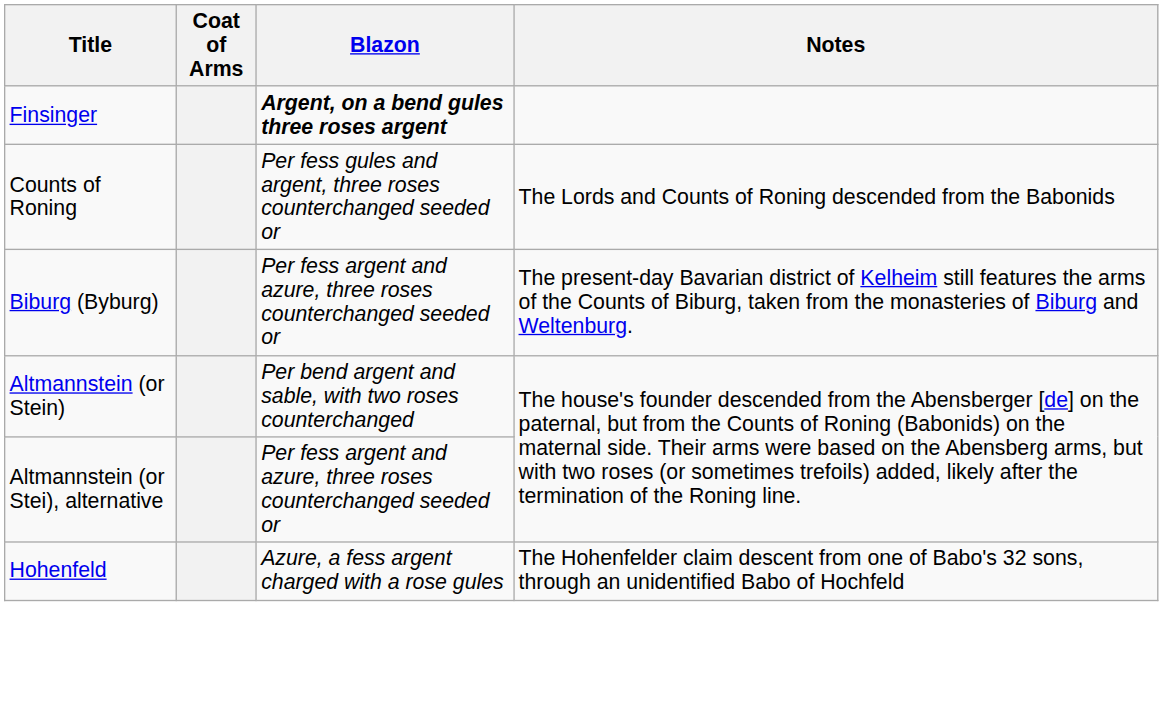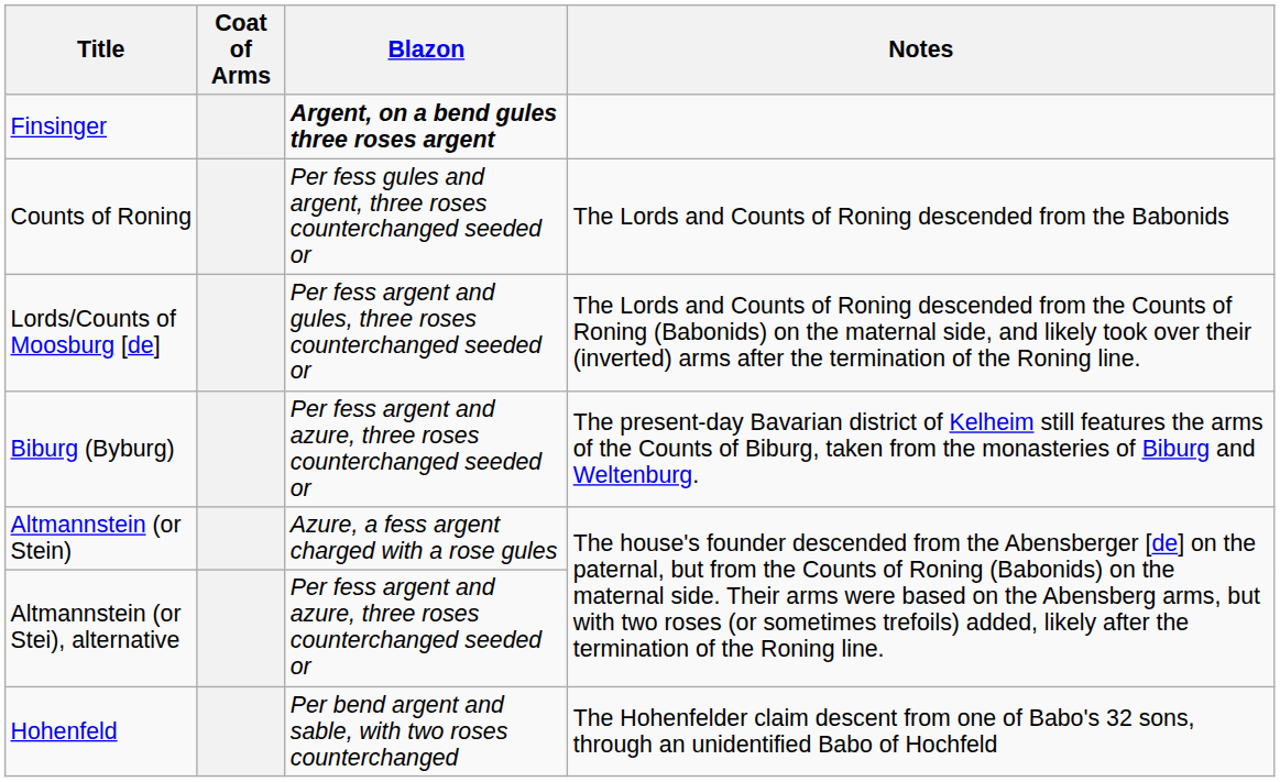+ row: Lords/Counts of Moosburg [de] | Per fess argent and gules, three roses counterchanged seeded or | The Lords and Counts of Roning descended from the Counts of Roning (Babonids) on the maternal side, and likely took over their (inverted) arms after the termination of the Roning line.
Altmannstein (or Stein) | Blazon: Per bend argent and sable, with two roses counterchanged -> Azure, a fess argent charged with a rose gules
Hohenfeld | Blazon: Azure, a fess argent charged with a rose gules -> Per bend argent and sable, with two roses counterchanged
